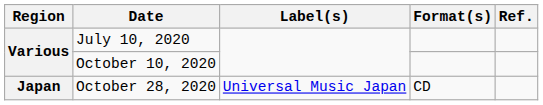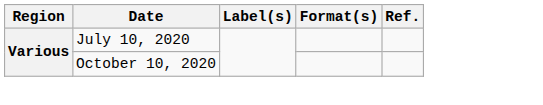- row: Japan | October 28, 2020 | Universal Music Japan | CD
